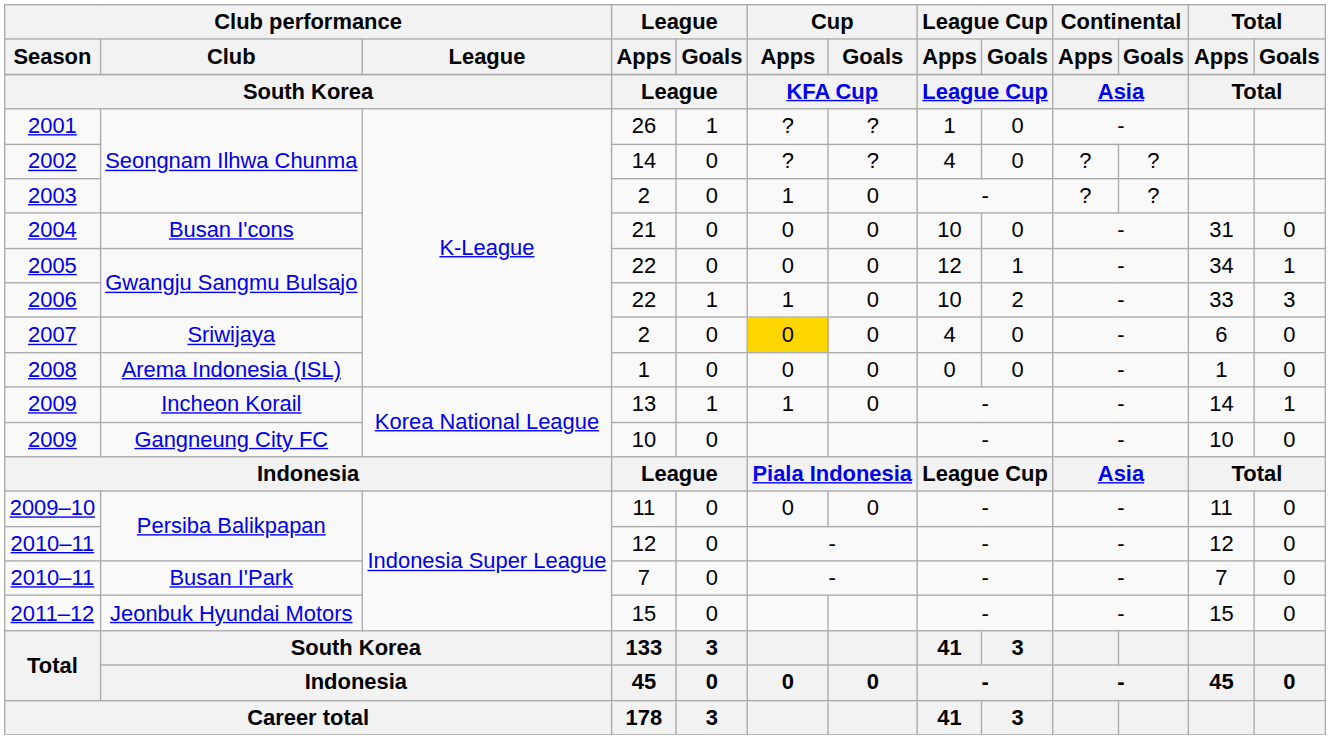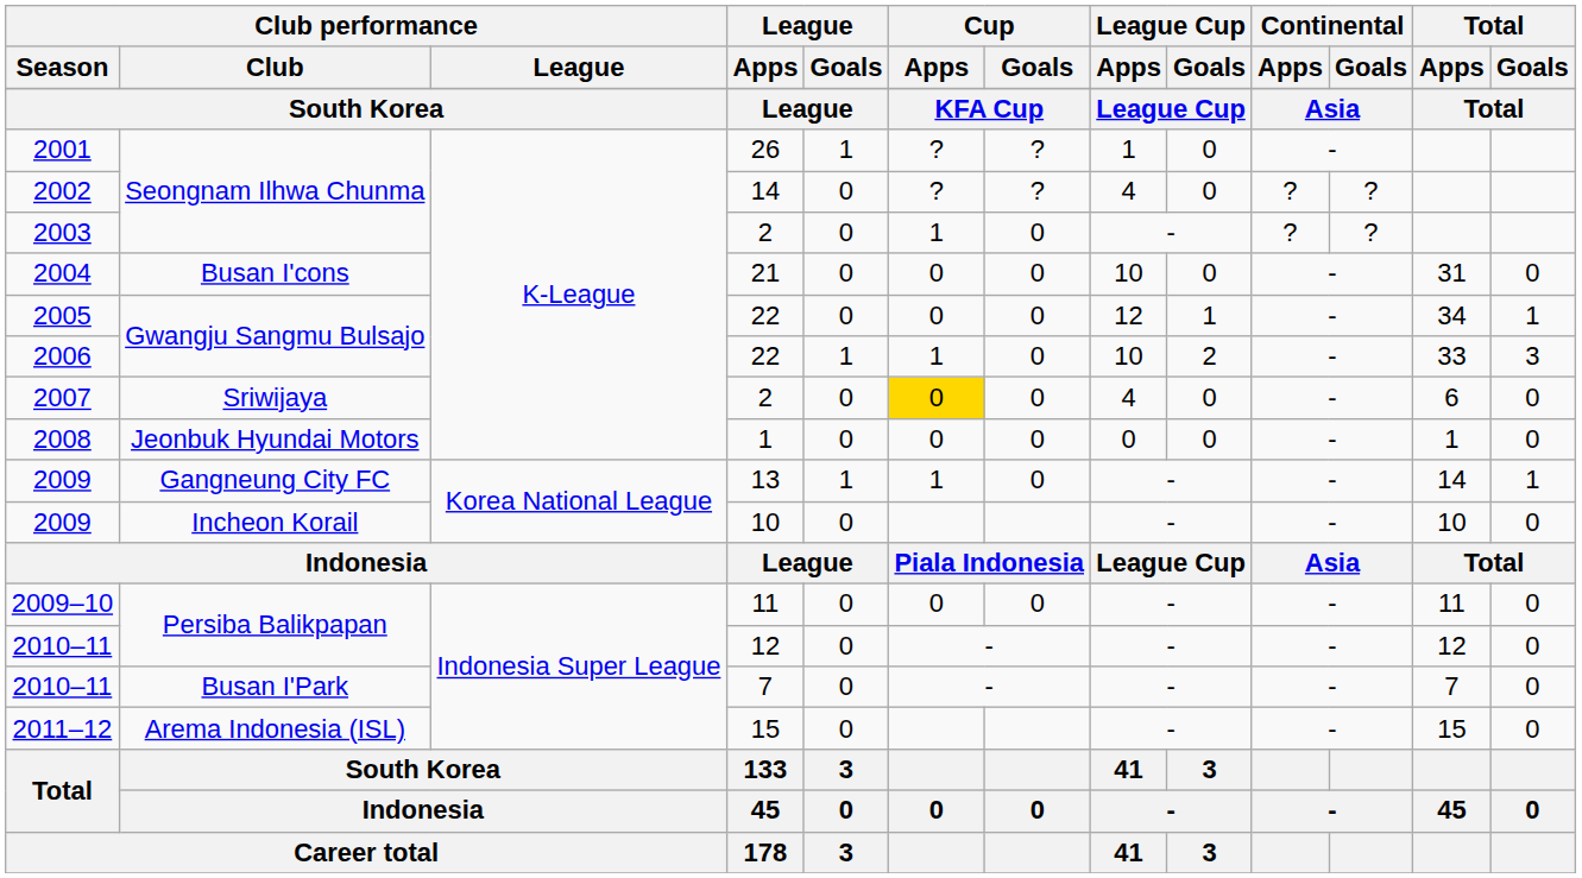2008 | Club performance / Club: Arema Indonesia (ISL) -> Jeonbuk Hyundai Motors
2009 / 13 | Club performance / Club: Incheon Korail -> Gangneung City FC
2009 / 10 | Club performance / Club: Gangneung City FC -> Incheon Korail
2011–12 | Club performance / Club: Jeonbuk Hyundai Motors -> Arema Indonesia (ISL)
